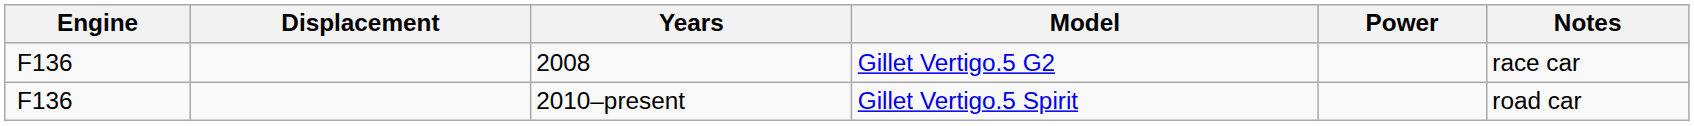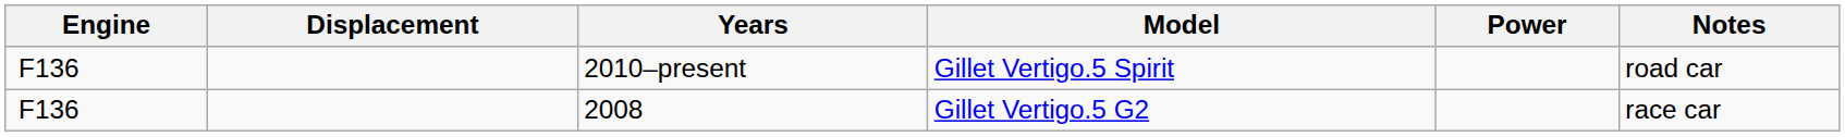rows swapped: 2008 <-> 2010–present
